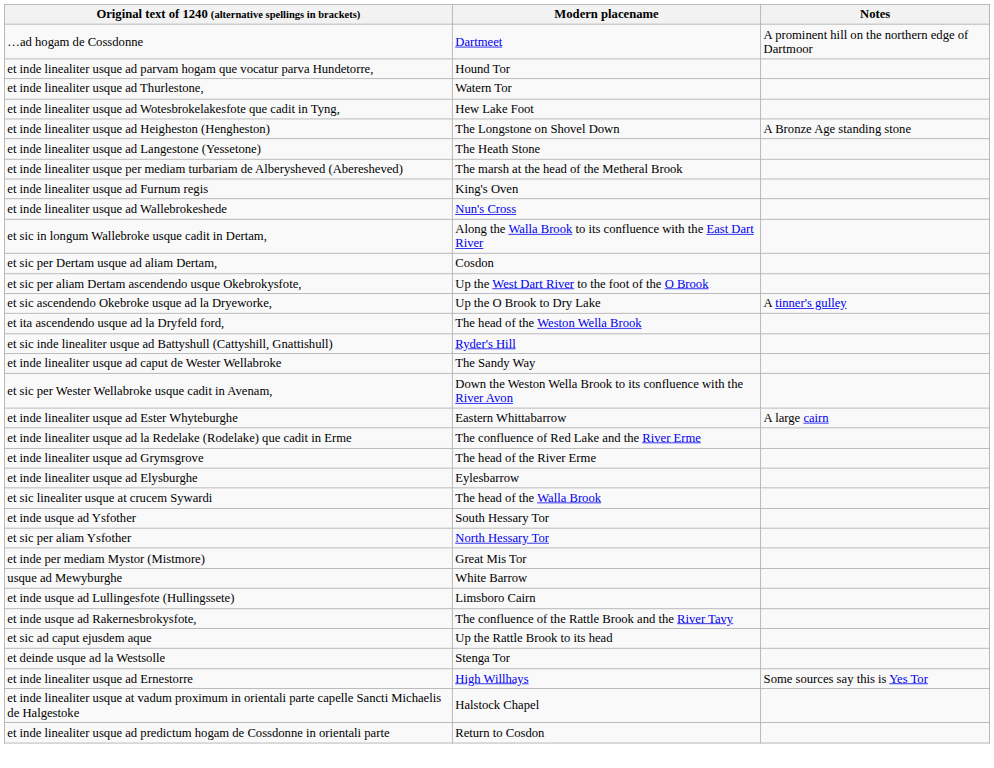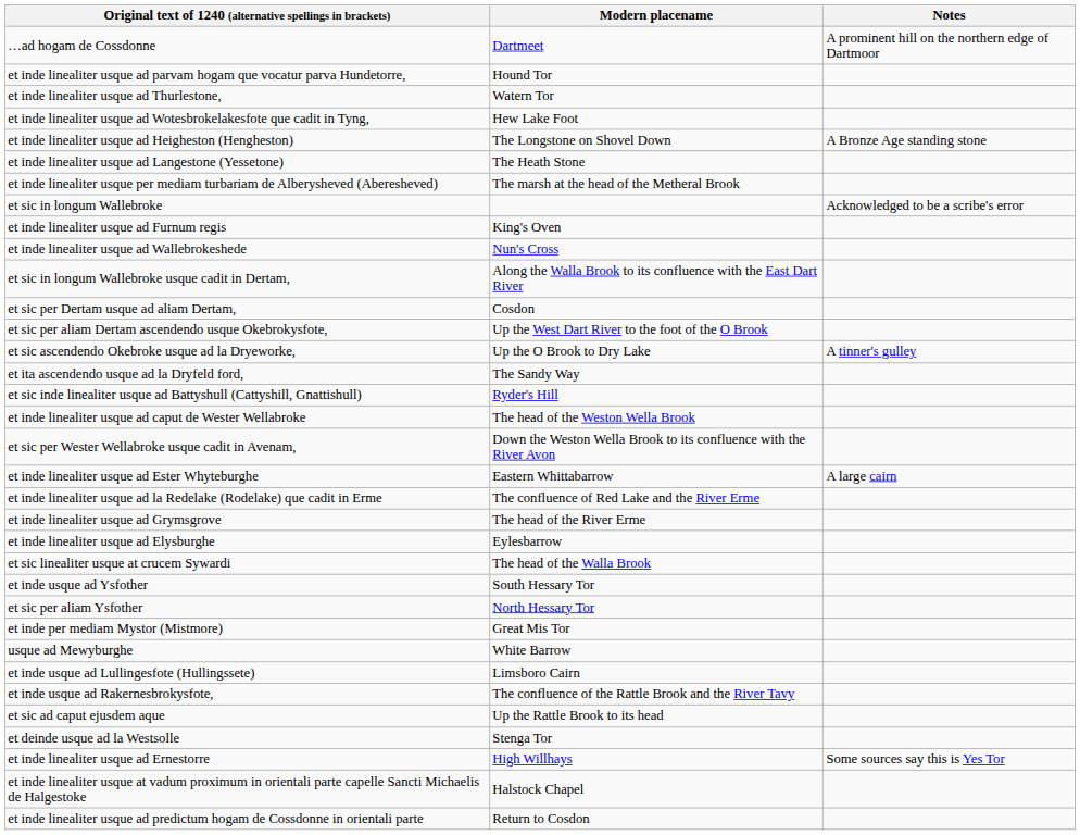+ row: et sic in longum Wallebroke | Acknowledged to be a scribe's error
et ita ascendendo usque ad la Dryfeld ford, | Modern placename: The head of the Weston Wella Brook -> The Sandy Way
et inde linealiter usque ad caput de Wester Wellabroke | Modern placename: The Sandy Way -> The head of the Weston Wella Brook
